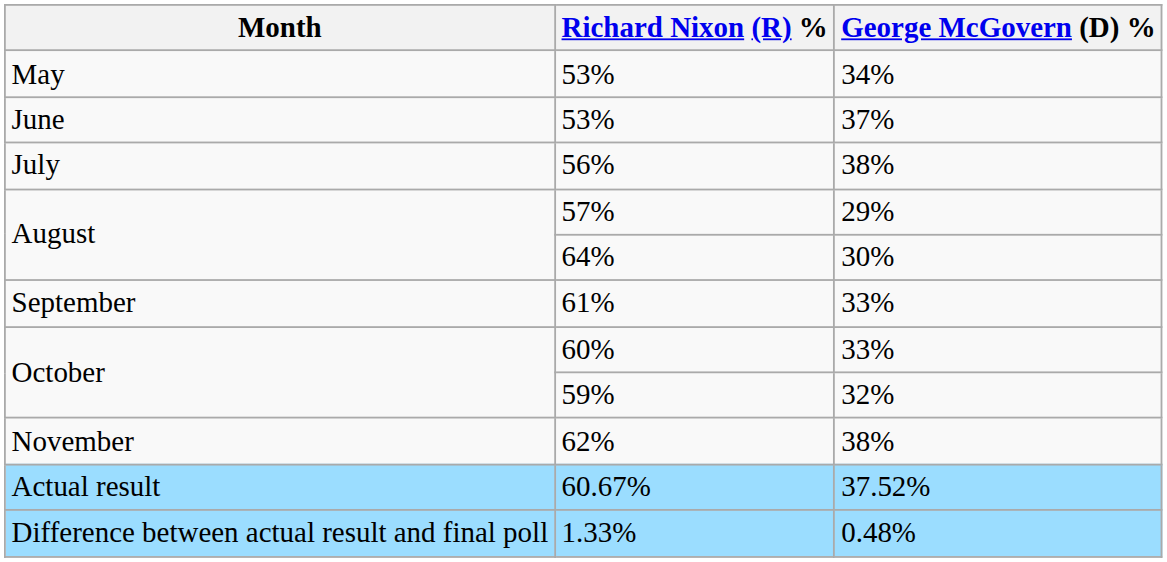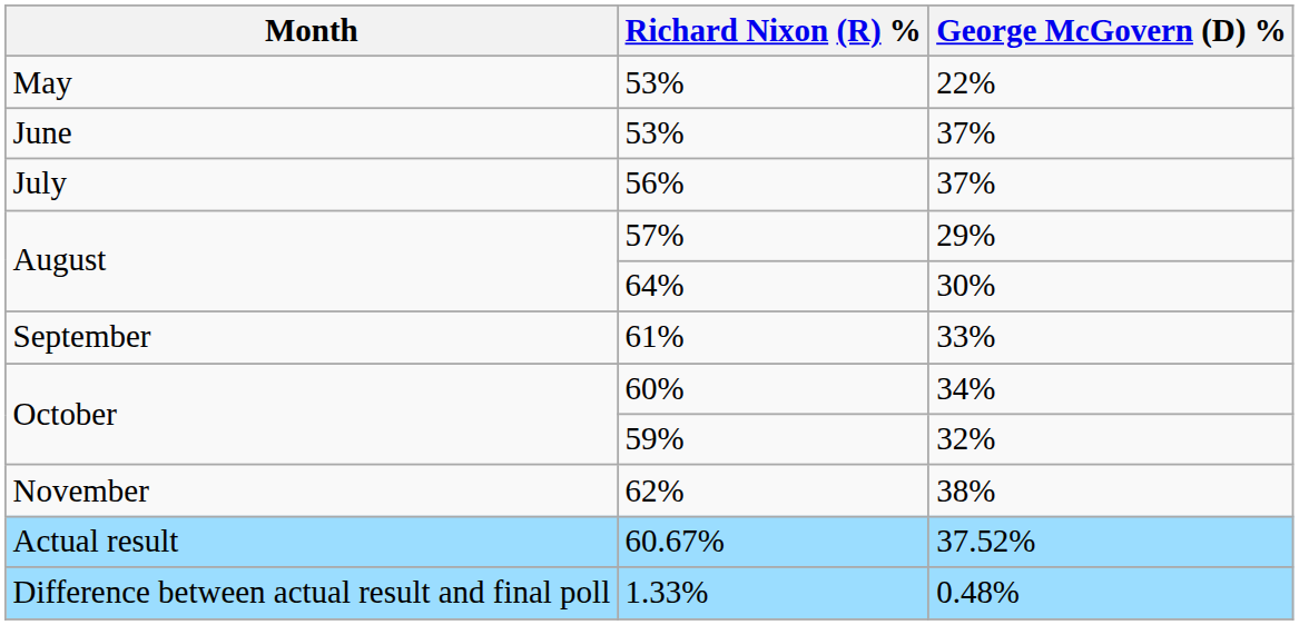May / 53% | George McGovern (D) %: 34% -> 22%
56% | George McGovern (D) %: 38% -> 37%
60% | George McGovern (D) %: 33% -> 34%
